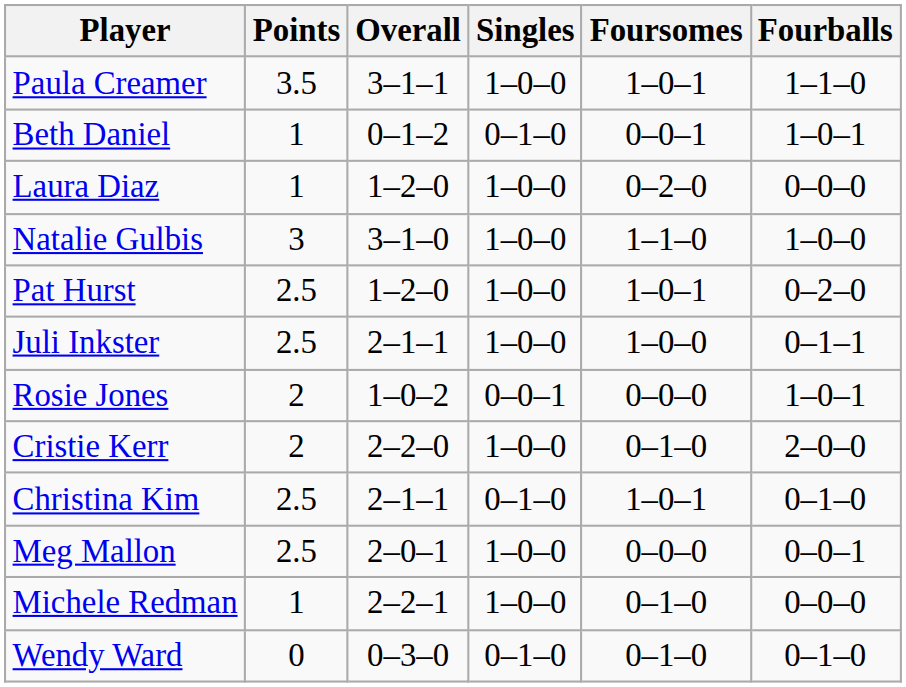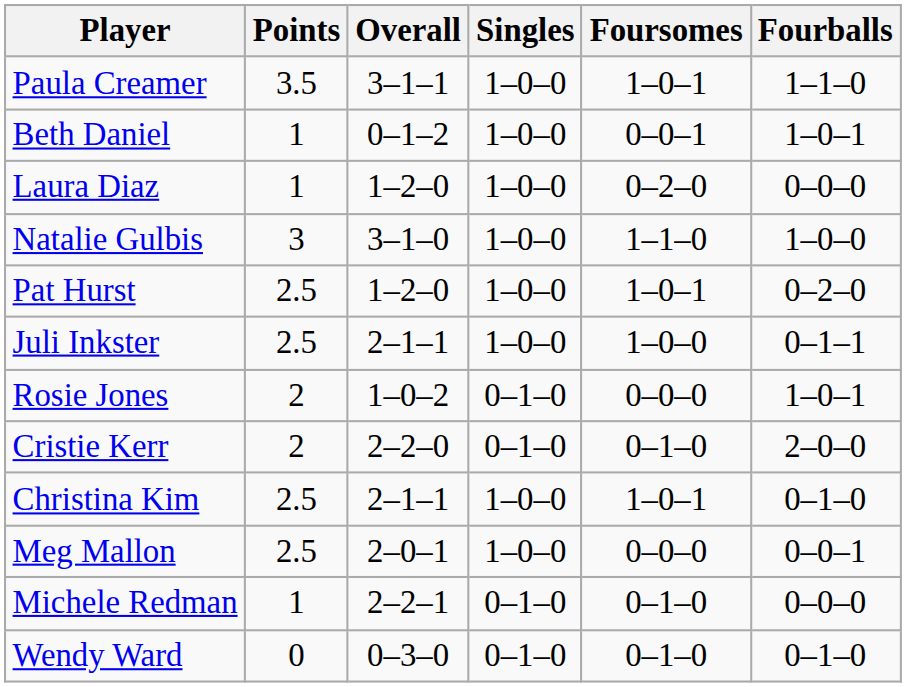Beth Daniel | Singles: 0–1–0 -> 1–0–0
Rosie Jones | Singles: 0–0–1 -> 0–1–0
Cristie Kerr | Singles: 1–0–0 -> 0–1–0
Christina Kim | Singles: 0–1–0 -> 1–0–0
Michele Redman | Singles: 1–0–0 -> 0–1–0
